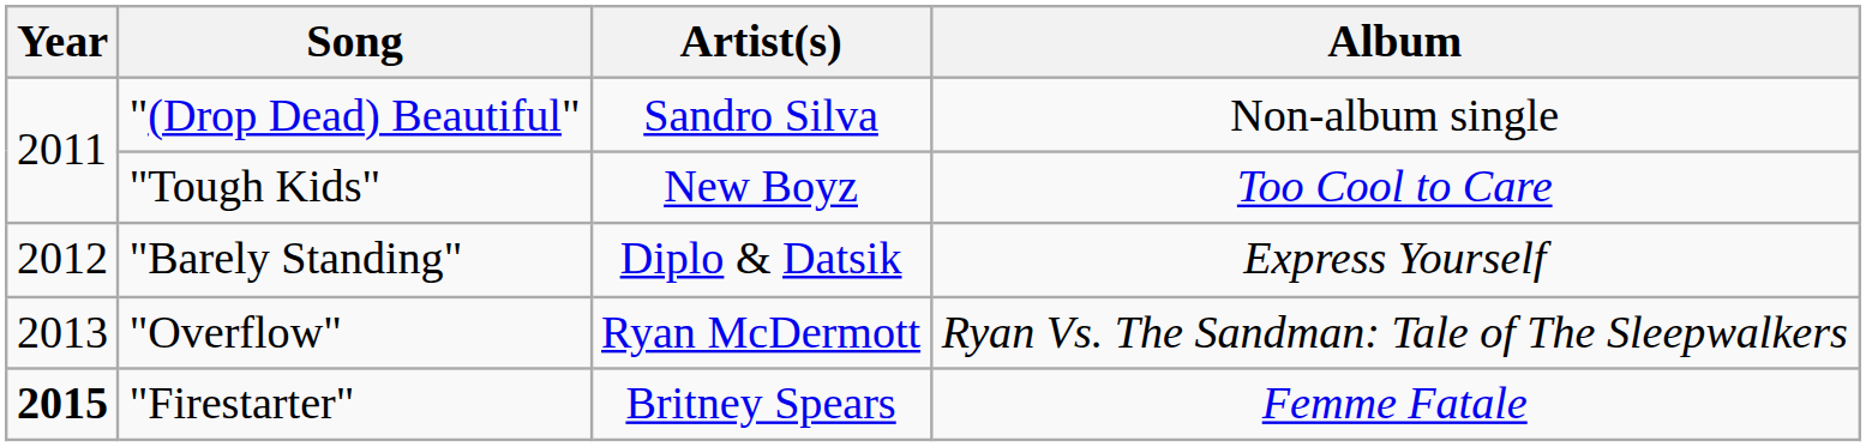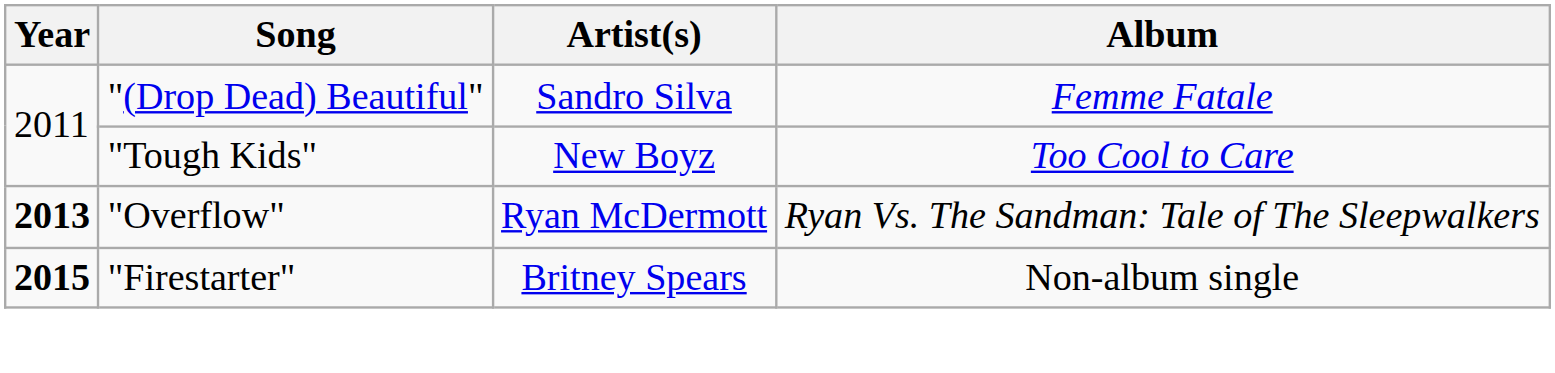"(Drop Dead) Beautiful" | Album: Non-album single -> Femme Fatale
- row: 2012 | "Barely Standing" | Diplo & Datsik | Express Yourself
"Overflow" | Year: normal -> bold
"Firestarter" | Album: Femme Fatale -> Non-album single
